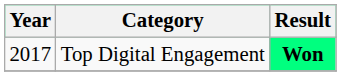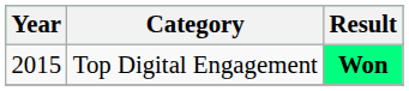Top Digital Engagement | Year: 2017 -> 2015
